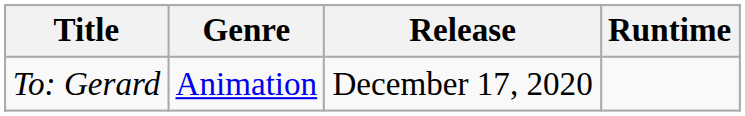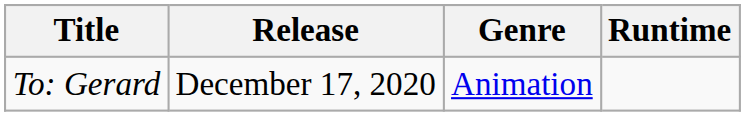columns swapped: Genre <-> Release
